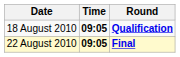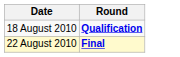- column: Time | 09:05 | 09:05
